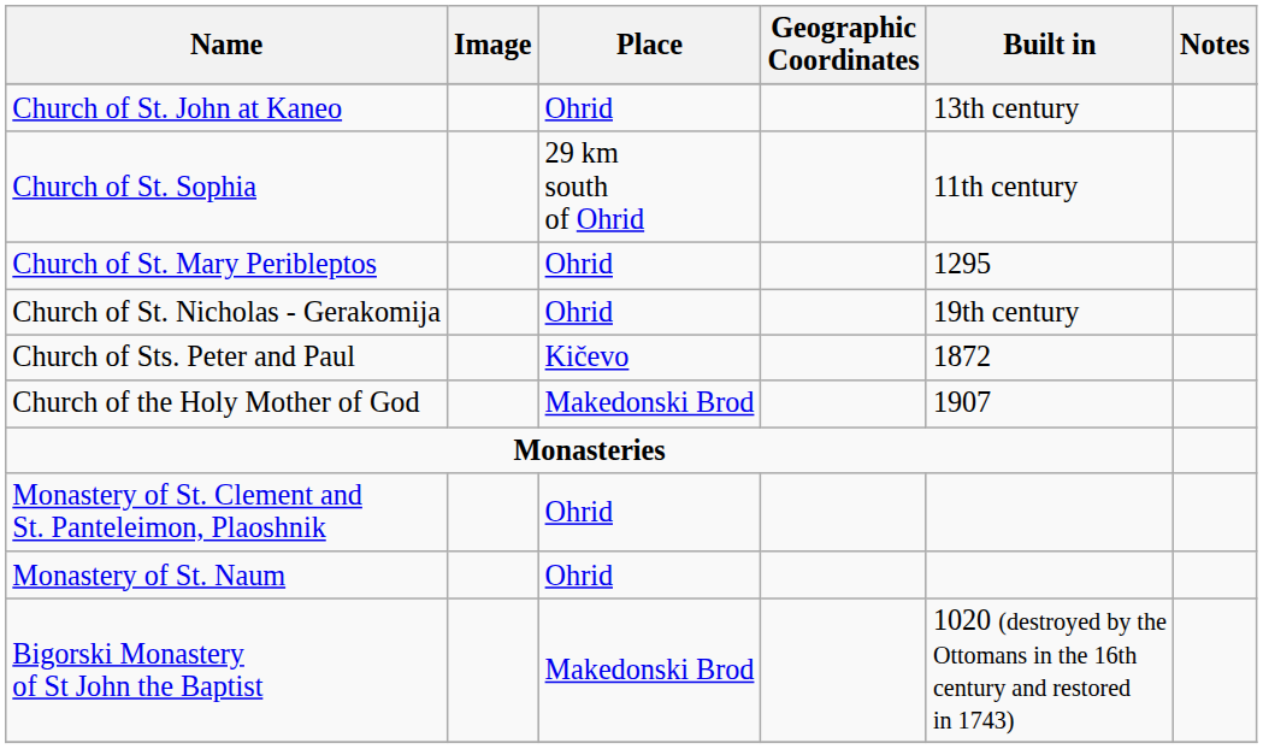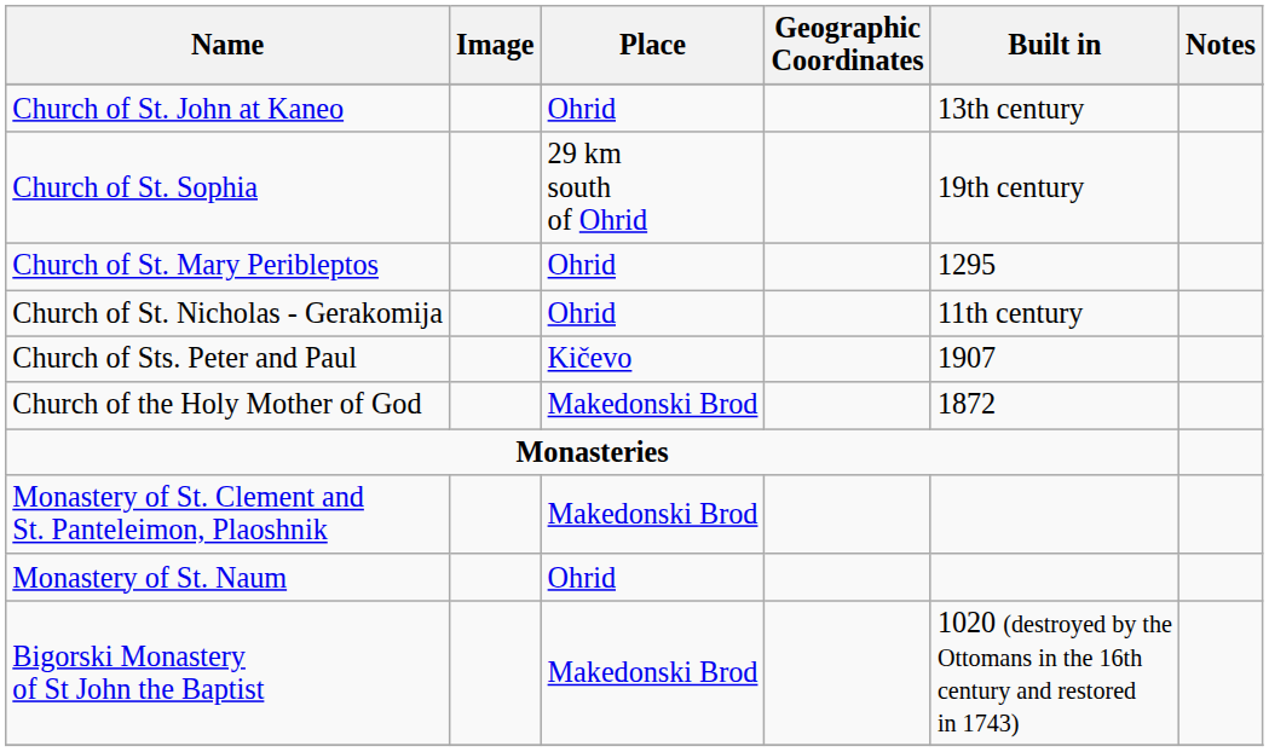Church of St. Sophia | Built in: 11th century -> 19th century
Church of St. Nicholas - Gerakomija | Built in: 19th century -> 11th century
Church of Sts. Peter and Paul | Built in: 1872 -> 1907
Church of the Holy Mother of God | Built in: 1907 -> 1872
Monastery of St. Clement and St. Panteleimon, Plaoshnik | Place: Ohrid -> Makedonski Brod
